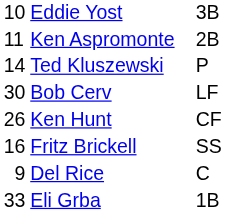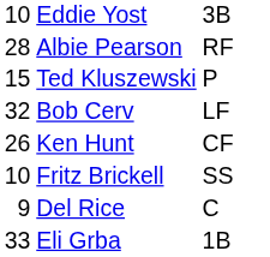- row: 11 | Ken Aspromonte | 2B
+ row: 28 | Albie Pearson | RF
Ted Kluszewski | column 1: 14 -> 15
Bob Cerv | column 1: 30 -> 32
Fritz Brickell | column 1: 16 -> 10
